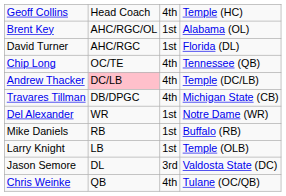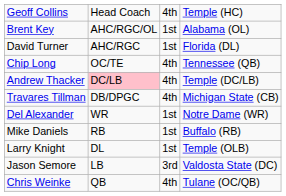Larry Knight | column 2: LB -> DL
Jason Semore | column 2: DL -> LB
